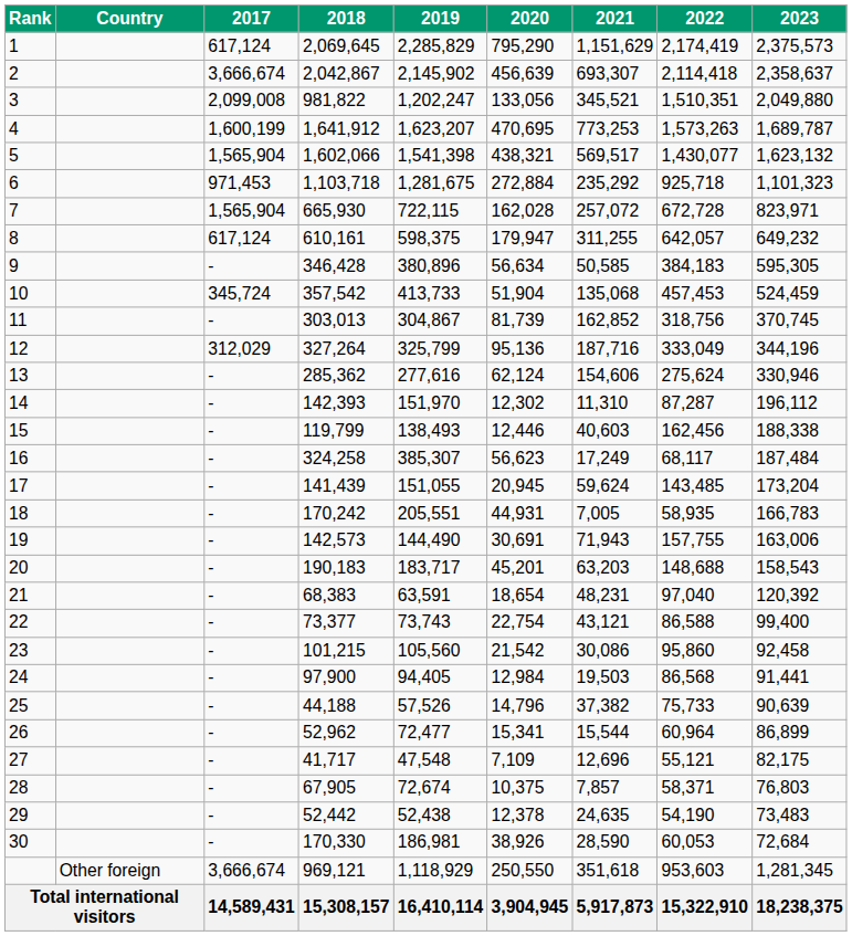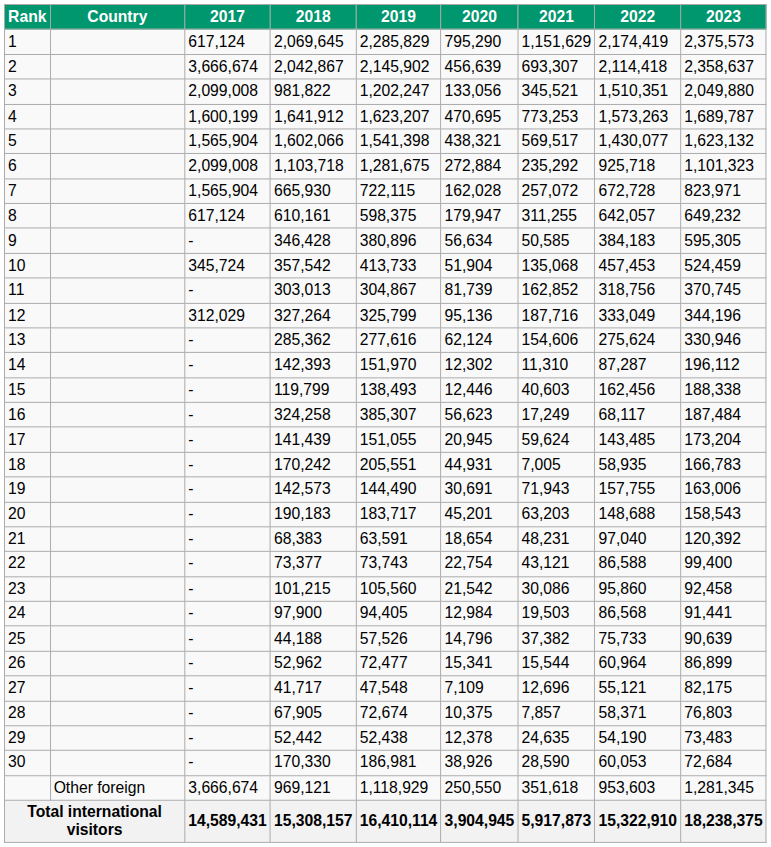6 | 2017: 971,453 -> 2,099,008
